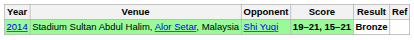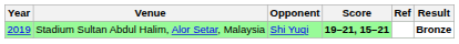columns swapped: Result <-> Ref
Stadium Sultan Abdul Halim, Alor Setar, Malaysia | Year: 2014 -> 2019
